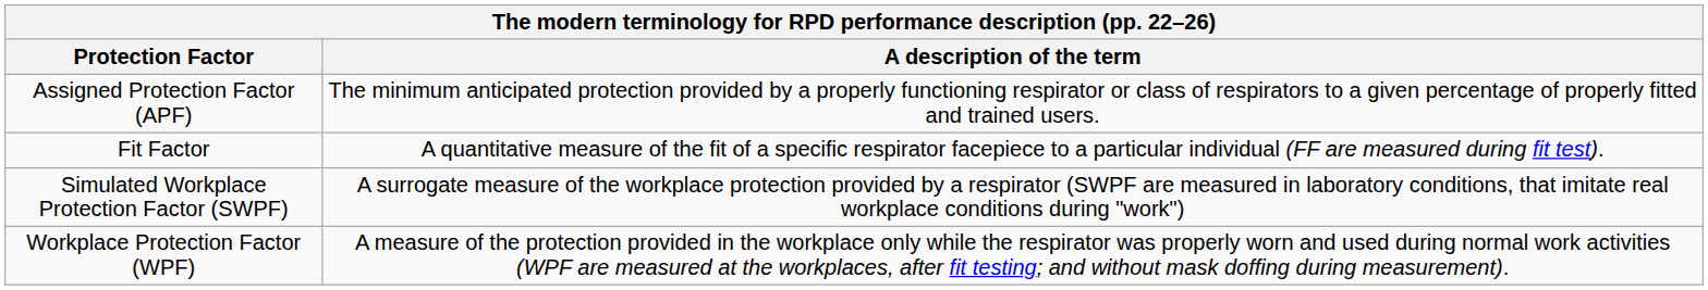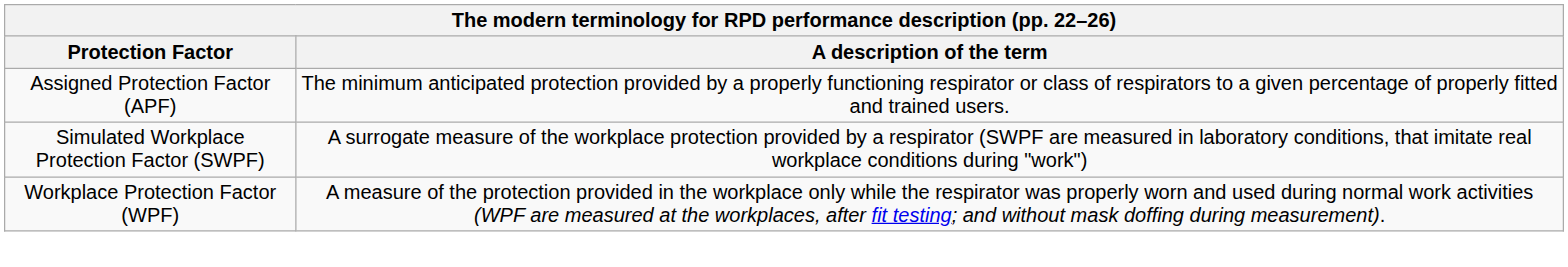- row: Fit Factor | A quantitative measure of the fit of a specific respirator facepiece to a particular individual (FF are measured during fit test).
